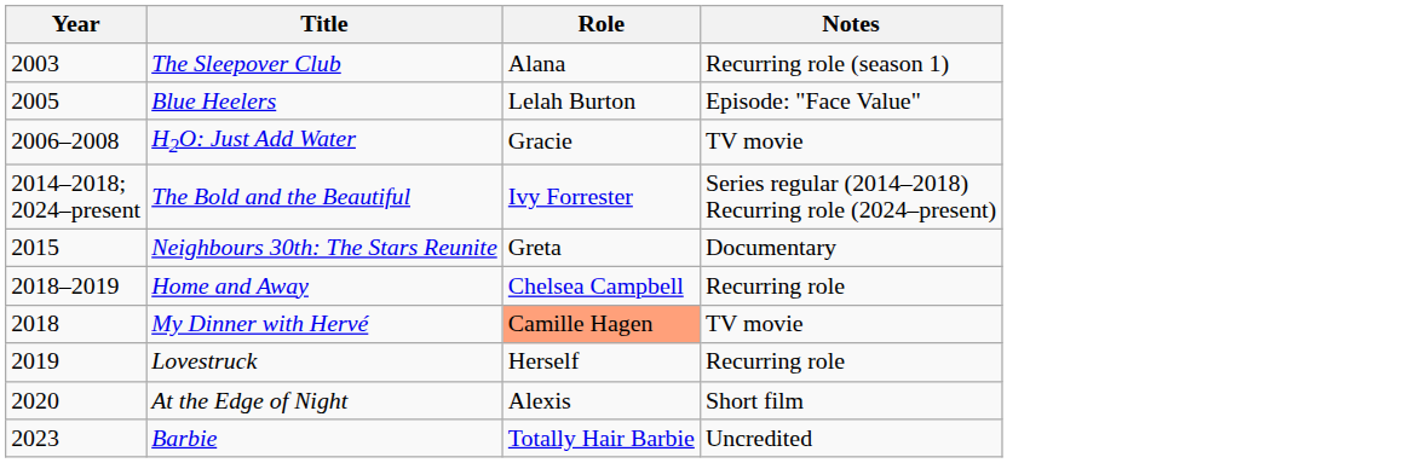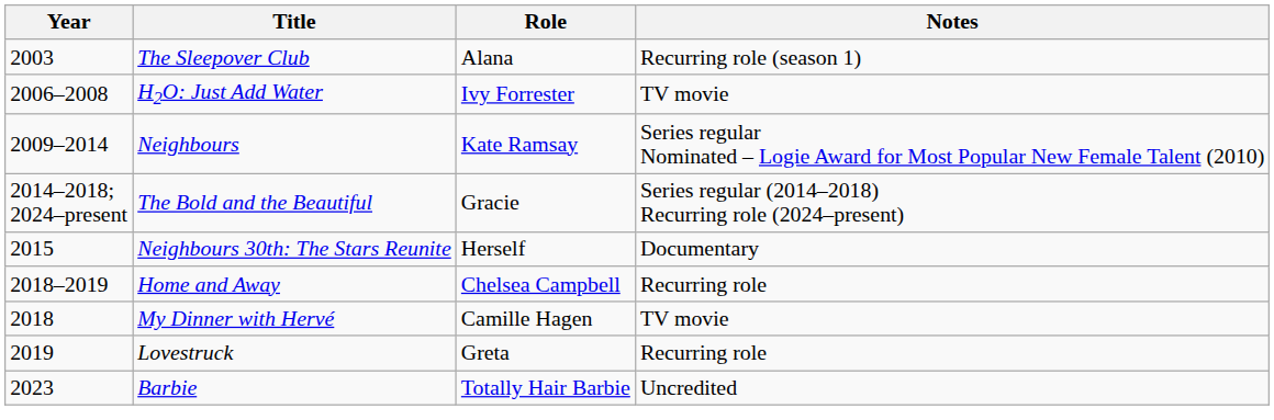- row: 2005 | Blue Heelers | Lelah Burton | Episode: "Face Value"
H2O: Just Add Water | Role: Gracie -> Ivy Forrester
+ row: 2009–2014 | Neighbours | Kate Ramsay | Series regular Nominated – Logie Award for Most Popular New Female Talent (2010)
The Bold and the Beautiful | Role: Ivy Forrester -> Gracie
Neighbours 30th: The Stars Reunite | Role: Greta -> Herself
My Dinner with Hervé | Role: lightsalmon background -> no background
Lovestruck | Role: Herself -> Greta
- row: 2020 | At the Edge of Night | Alexis | Short film
